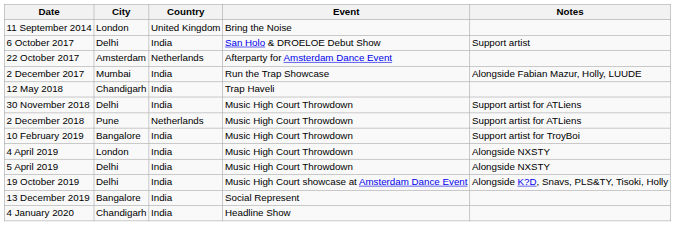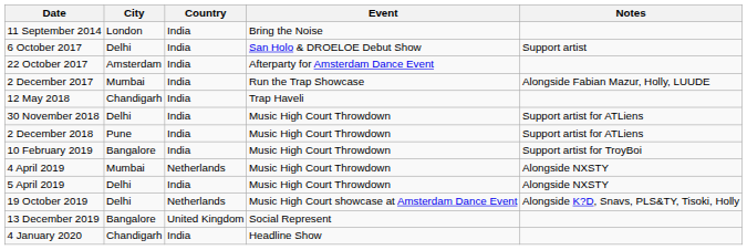11 September 2014 | Country: United Kingdom -> India
22 October 2017 | Country: Netherlands -> India
2 December 2018 | Country: Netherlands -> India
4 April 2019 | City: London -> Mumbai
4 April 2019 | Country: India -> Netherlands
19 October 2019 | Country: India -> Netherlands
13 December 2019 | Country: India -> United Kingdom
